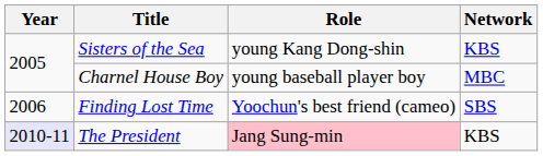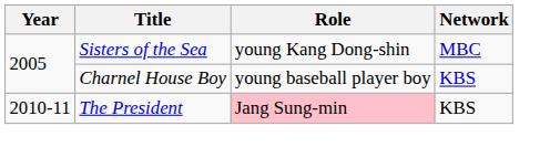Sisters of the Sea | Network: KBS -> MBC
Charnel House Boy | Network: MBC -> KBS
- row: 2006 | Finding Lost Time | Yoochun's best friend (cameo) | SBS
The President | Year: lavender background -> no background
